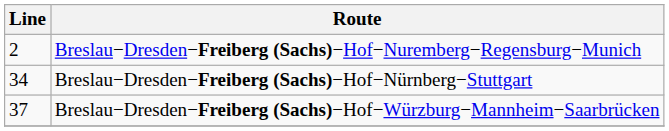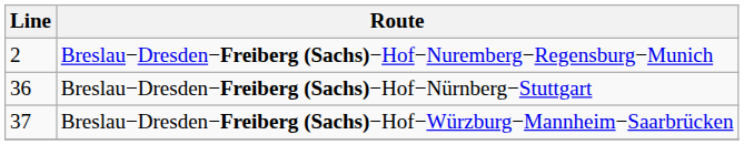Breslau−Dresden−Freiberg (Sachs)−Hof−Nürnberg−Stuttgart | Line: 34 -> 36
